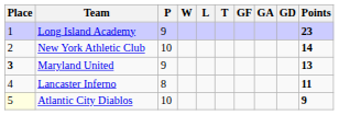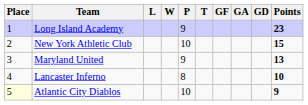columns swapped: P <-> L
New York Athletic Club | Points: 14 -> 15
Maryland United | Place: bold -> normal
Lancaster Inferno | Points: 11 -> 10
